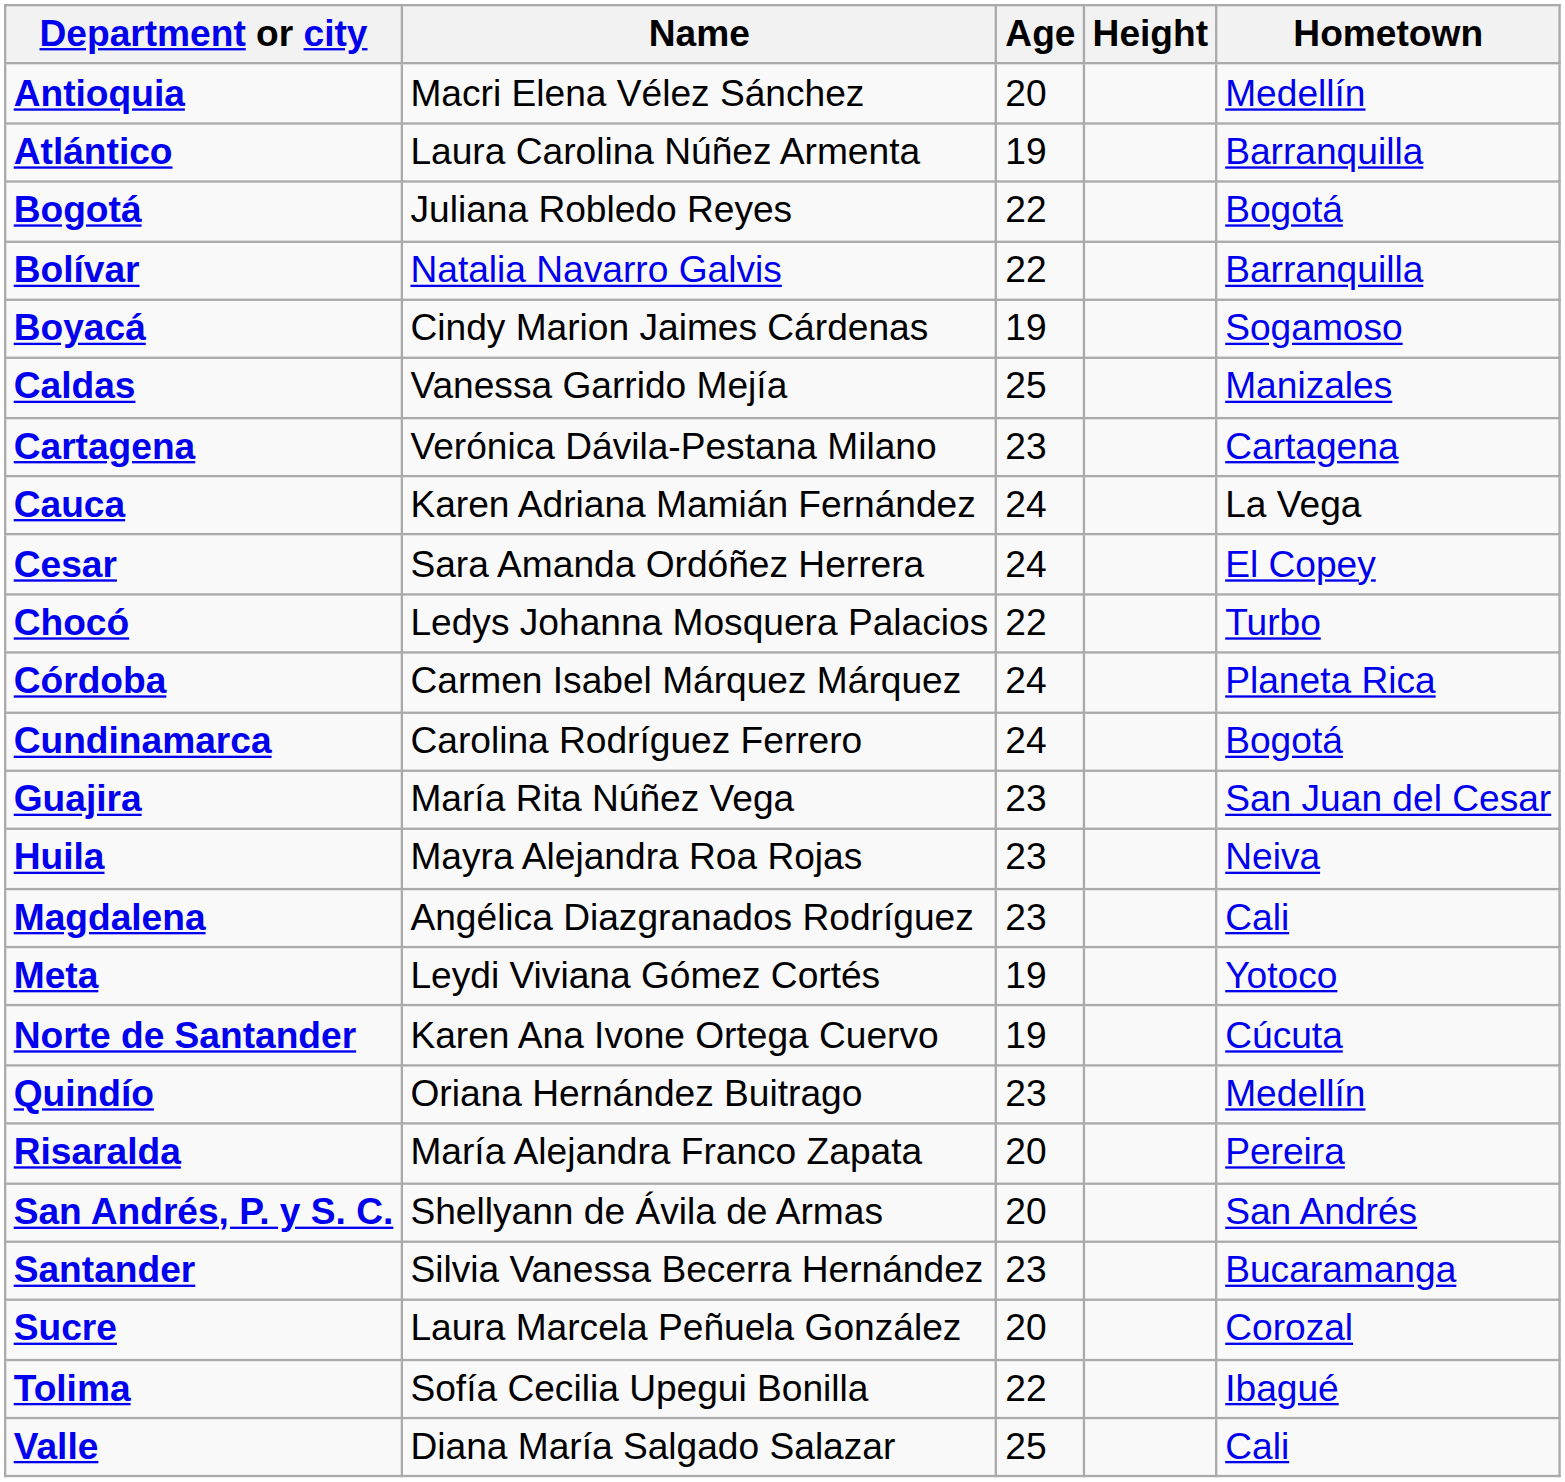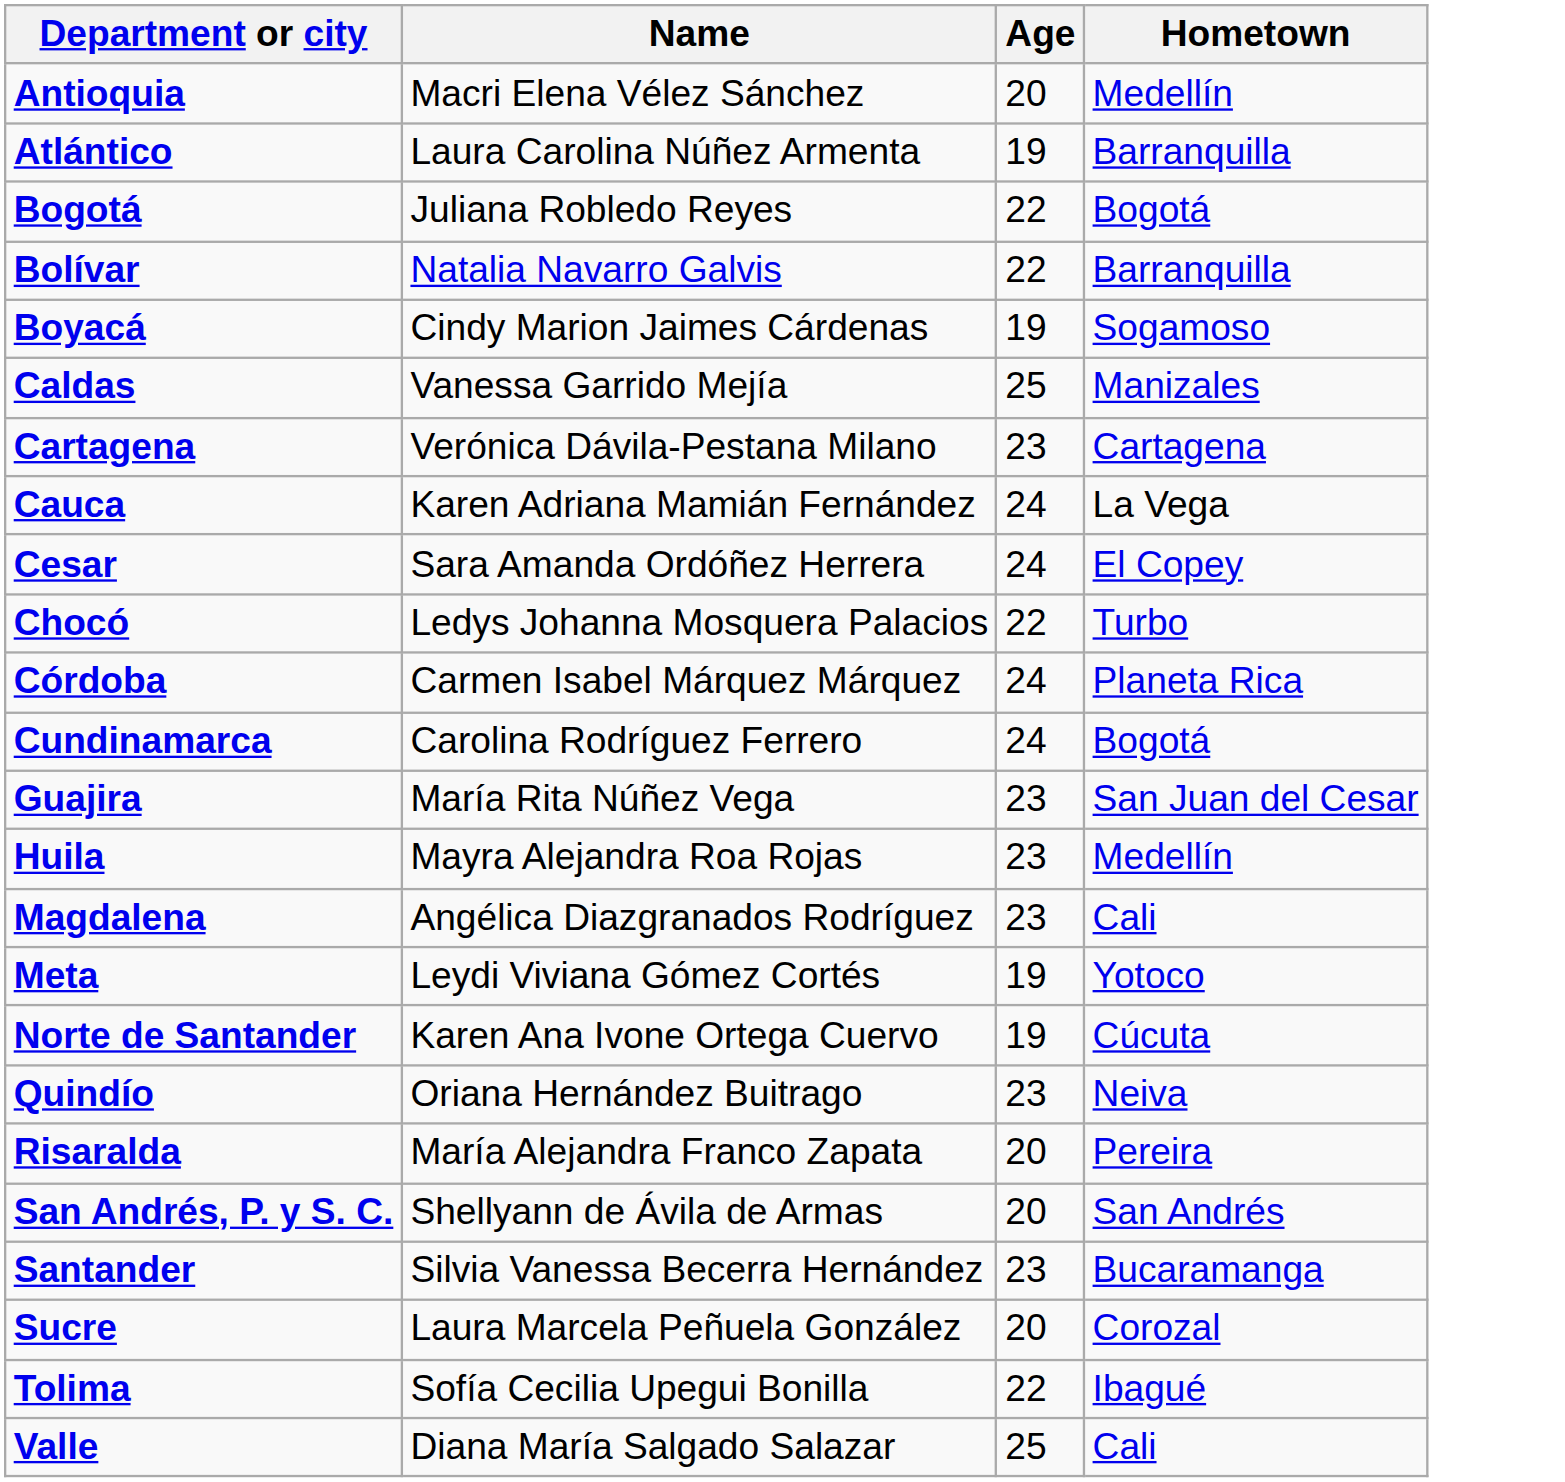- column: Height
Huila | Hometown: Neiva -> Medellín
Quindío | Hometown: Medellín -> Neiva
